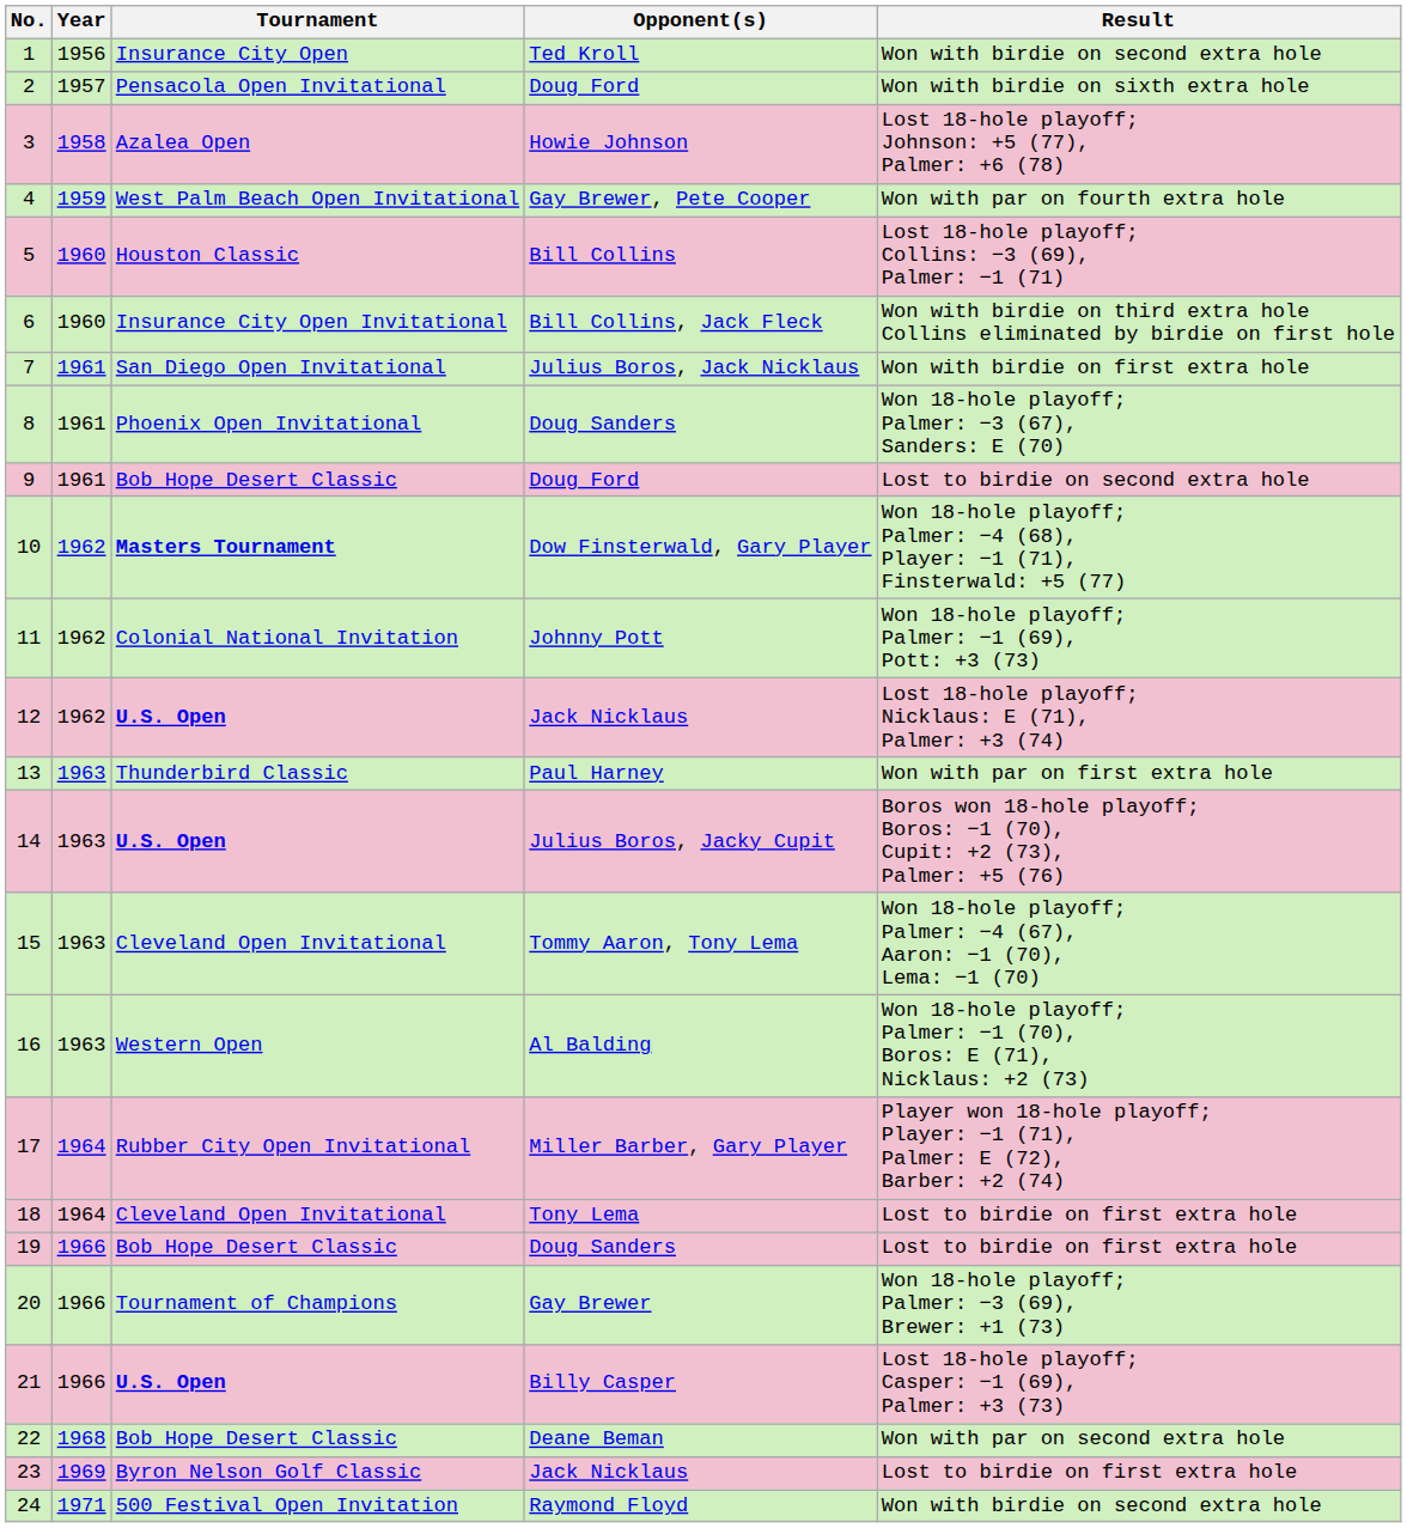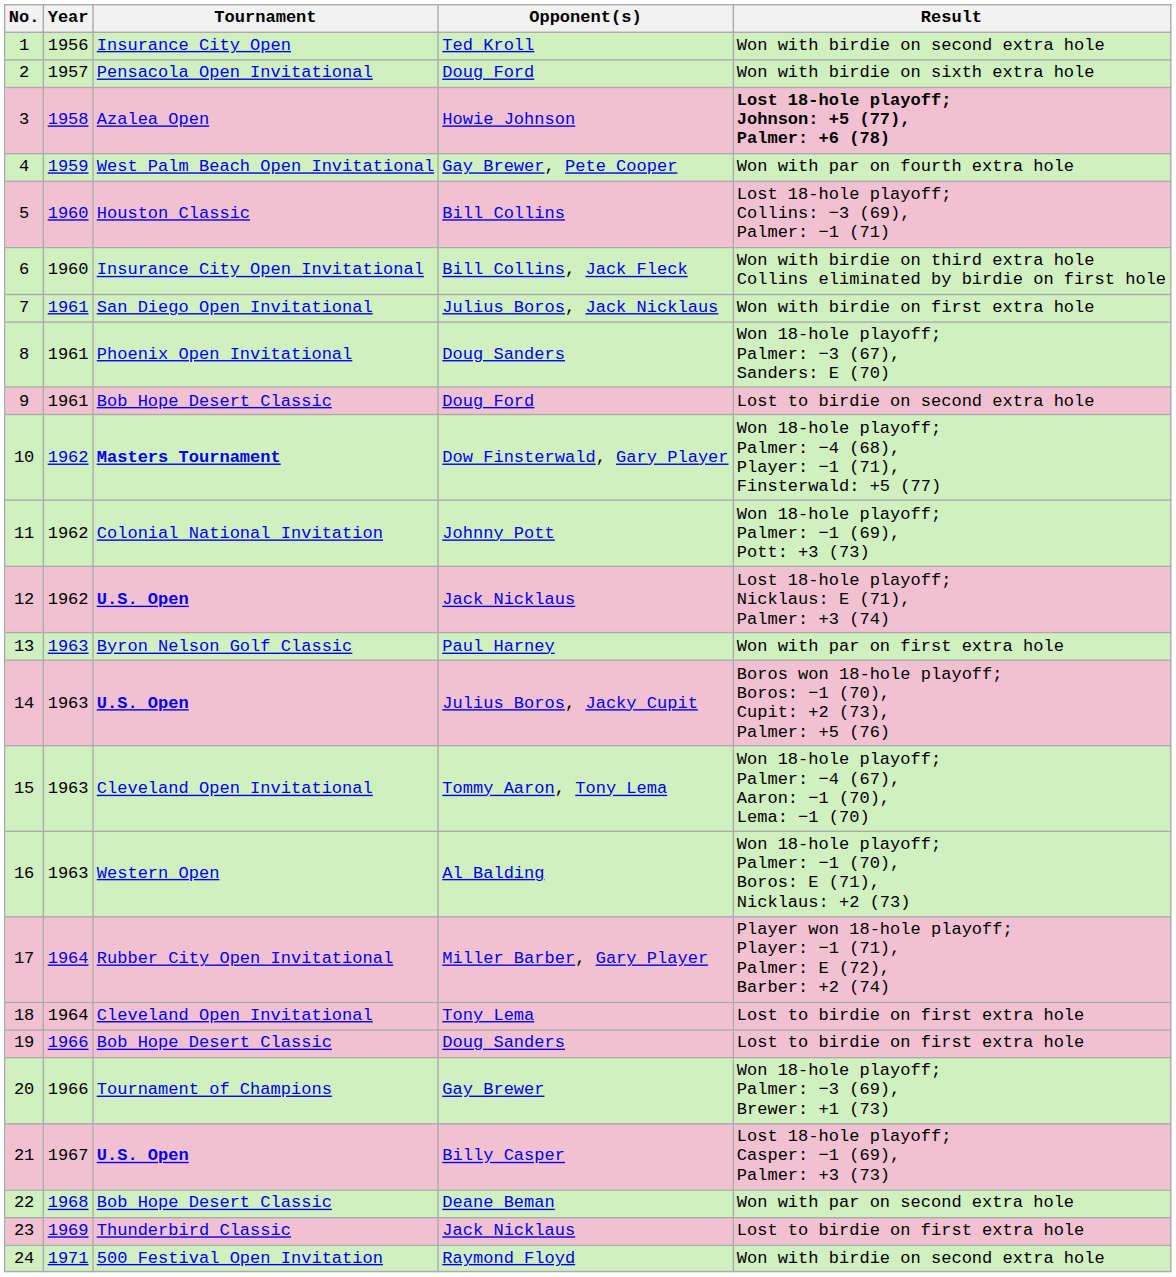3 | Result: normal -> bold
13 | Tournament: Thunderbird Classic -> Byron Nelson Golf Classic
21 | Year: 1966 -> 1967
23 | Tournament: Byron Nelson Golf Classic -> Thunderbird Classic
